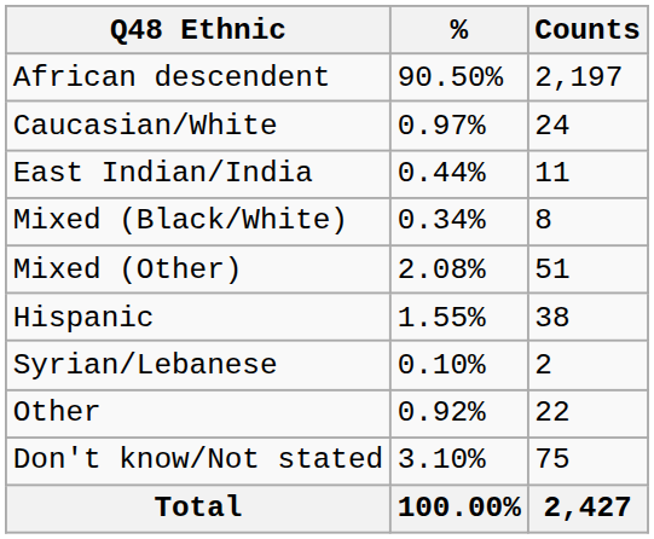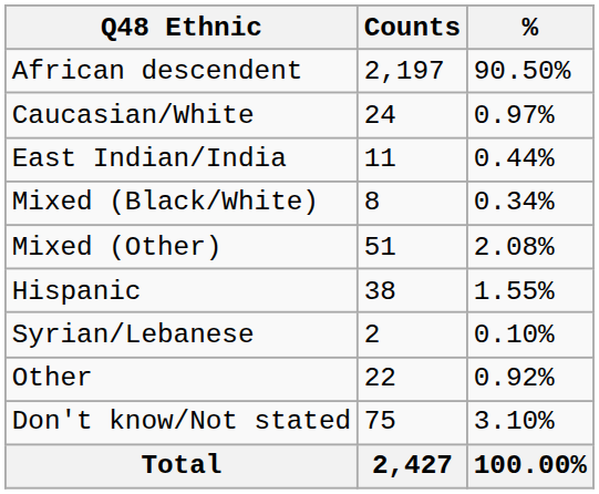columns swapped: Counts <-> %
